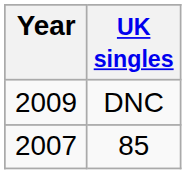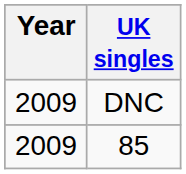85 | Year: 2007 -> 2009
